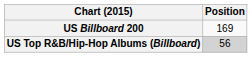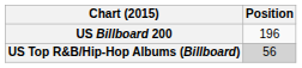US Billboard 200 | Position: 169 -> 196
